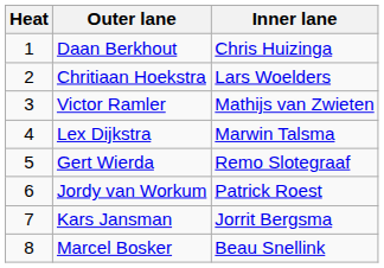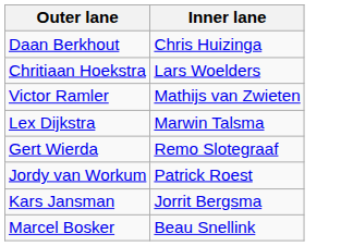- column: Heat | 1 | 2 | 3 | 4 | 5 | 6 | 7 | 8
